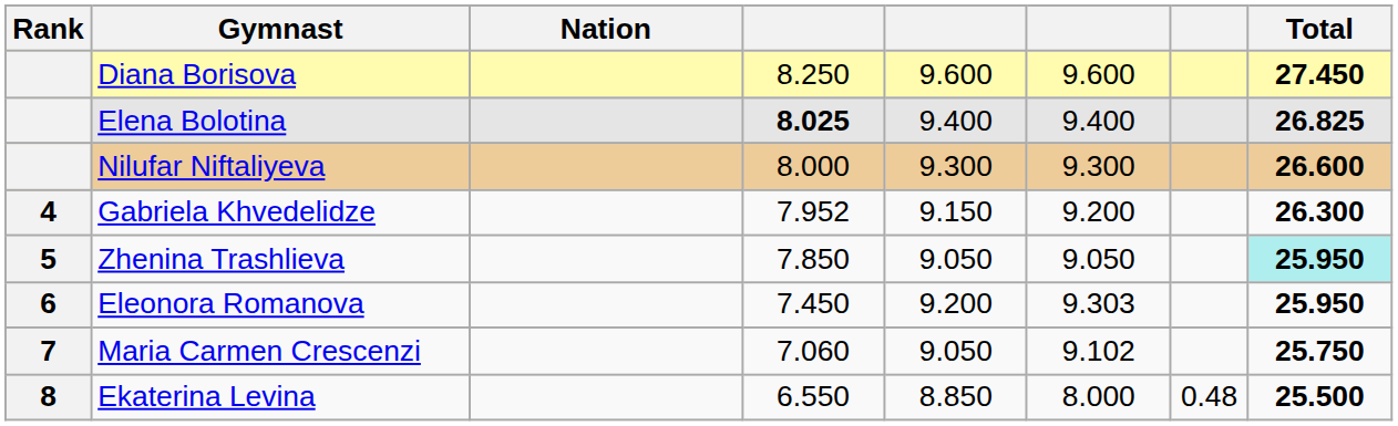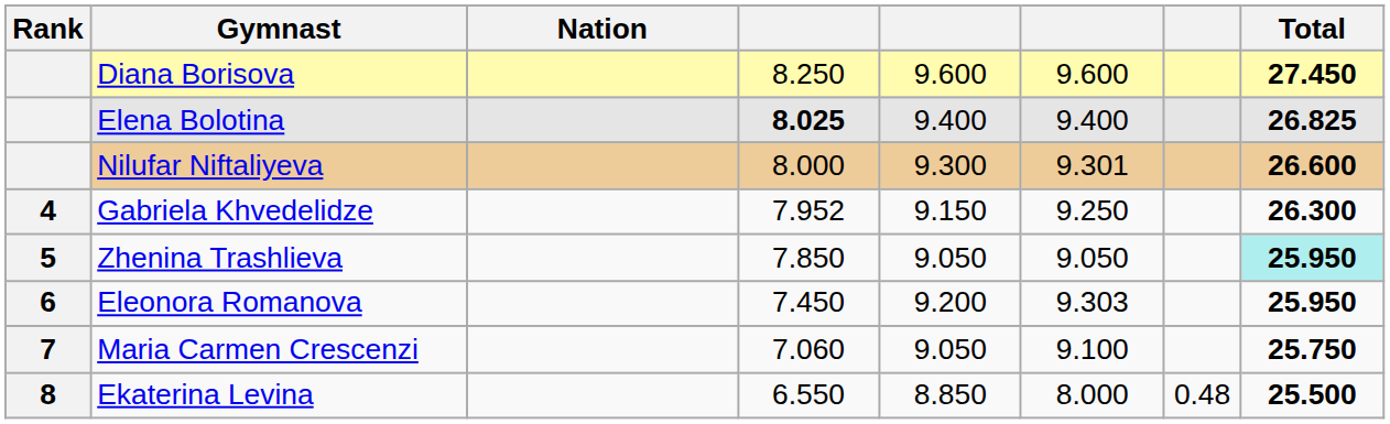Nilufar Niftaliyeva | column 6: 9.300 -> 9.301
Gabriela Khvedelidze | column 6: 9.200 -> 9.250
Maria Carmen Crescenzi | column 6: 9.102 -> 9.100
